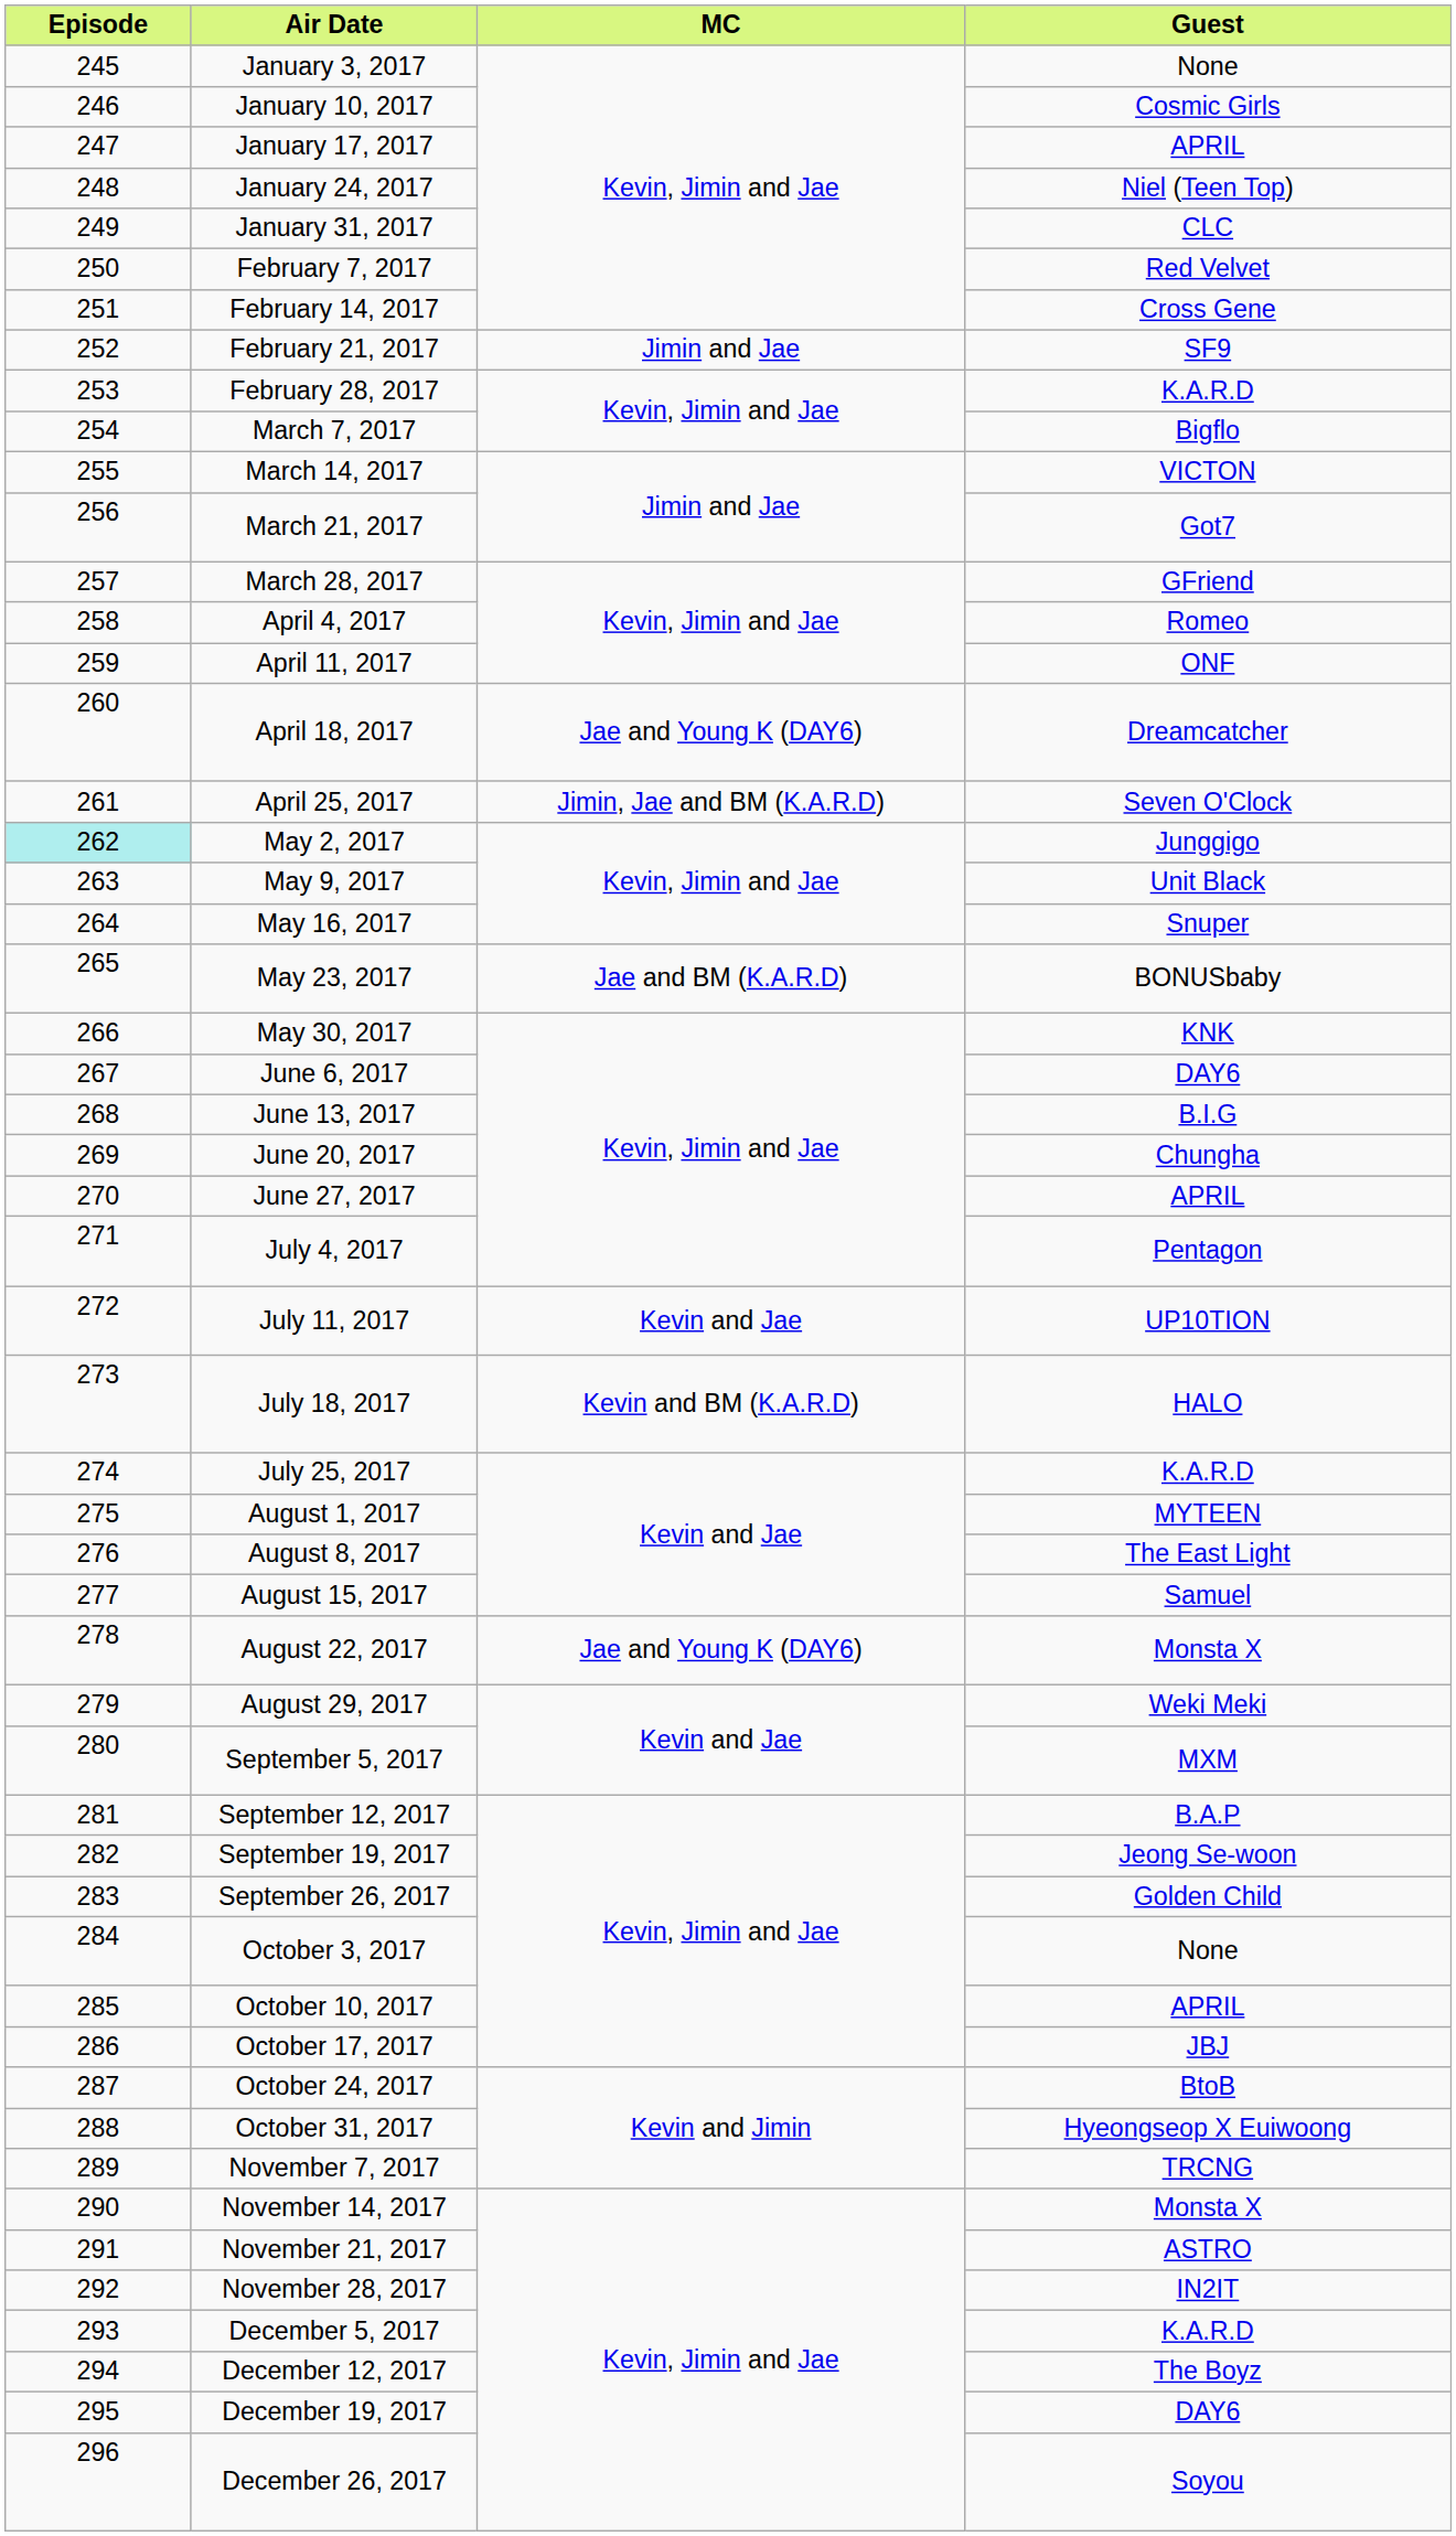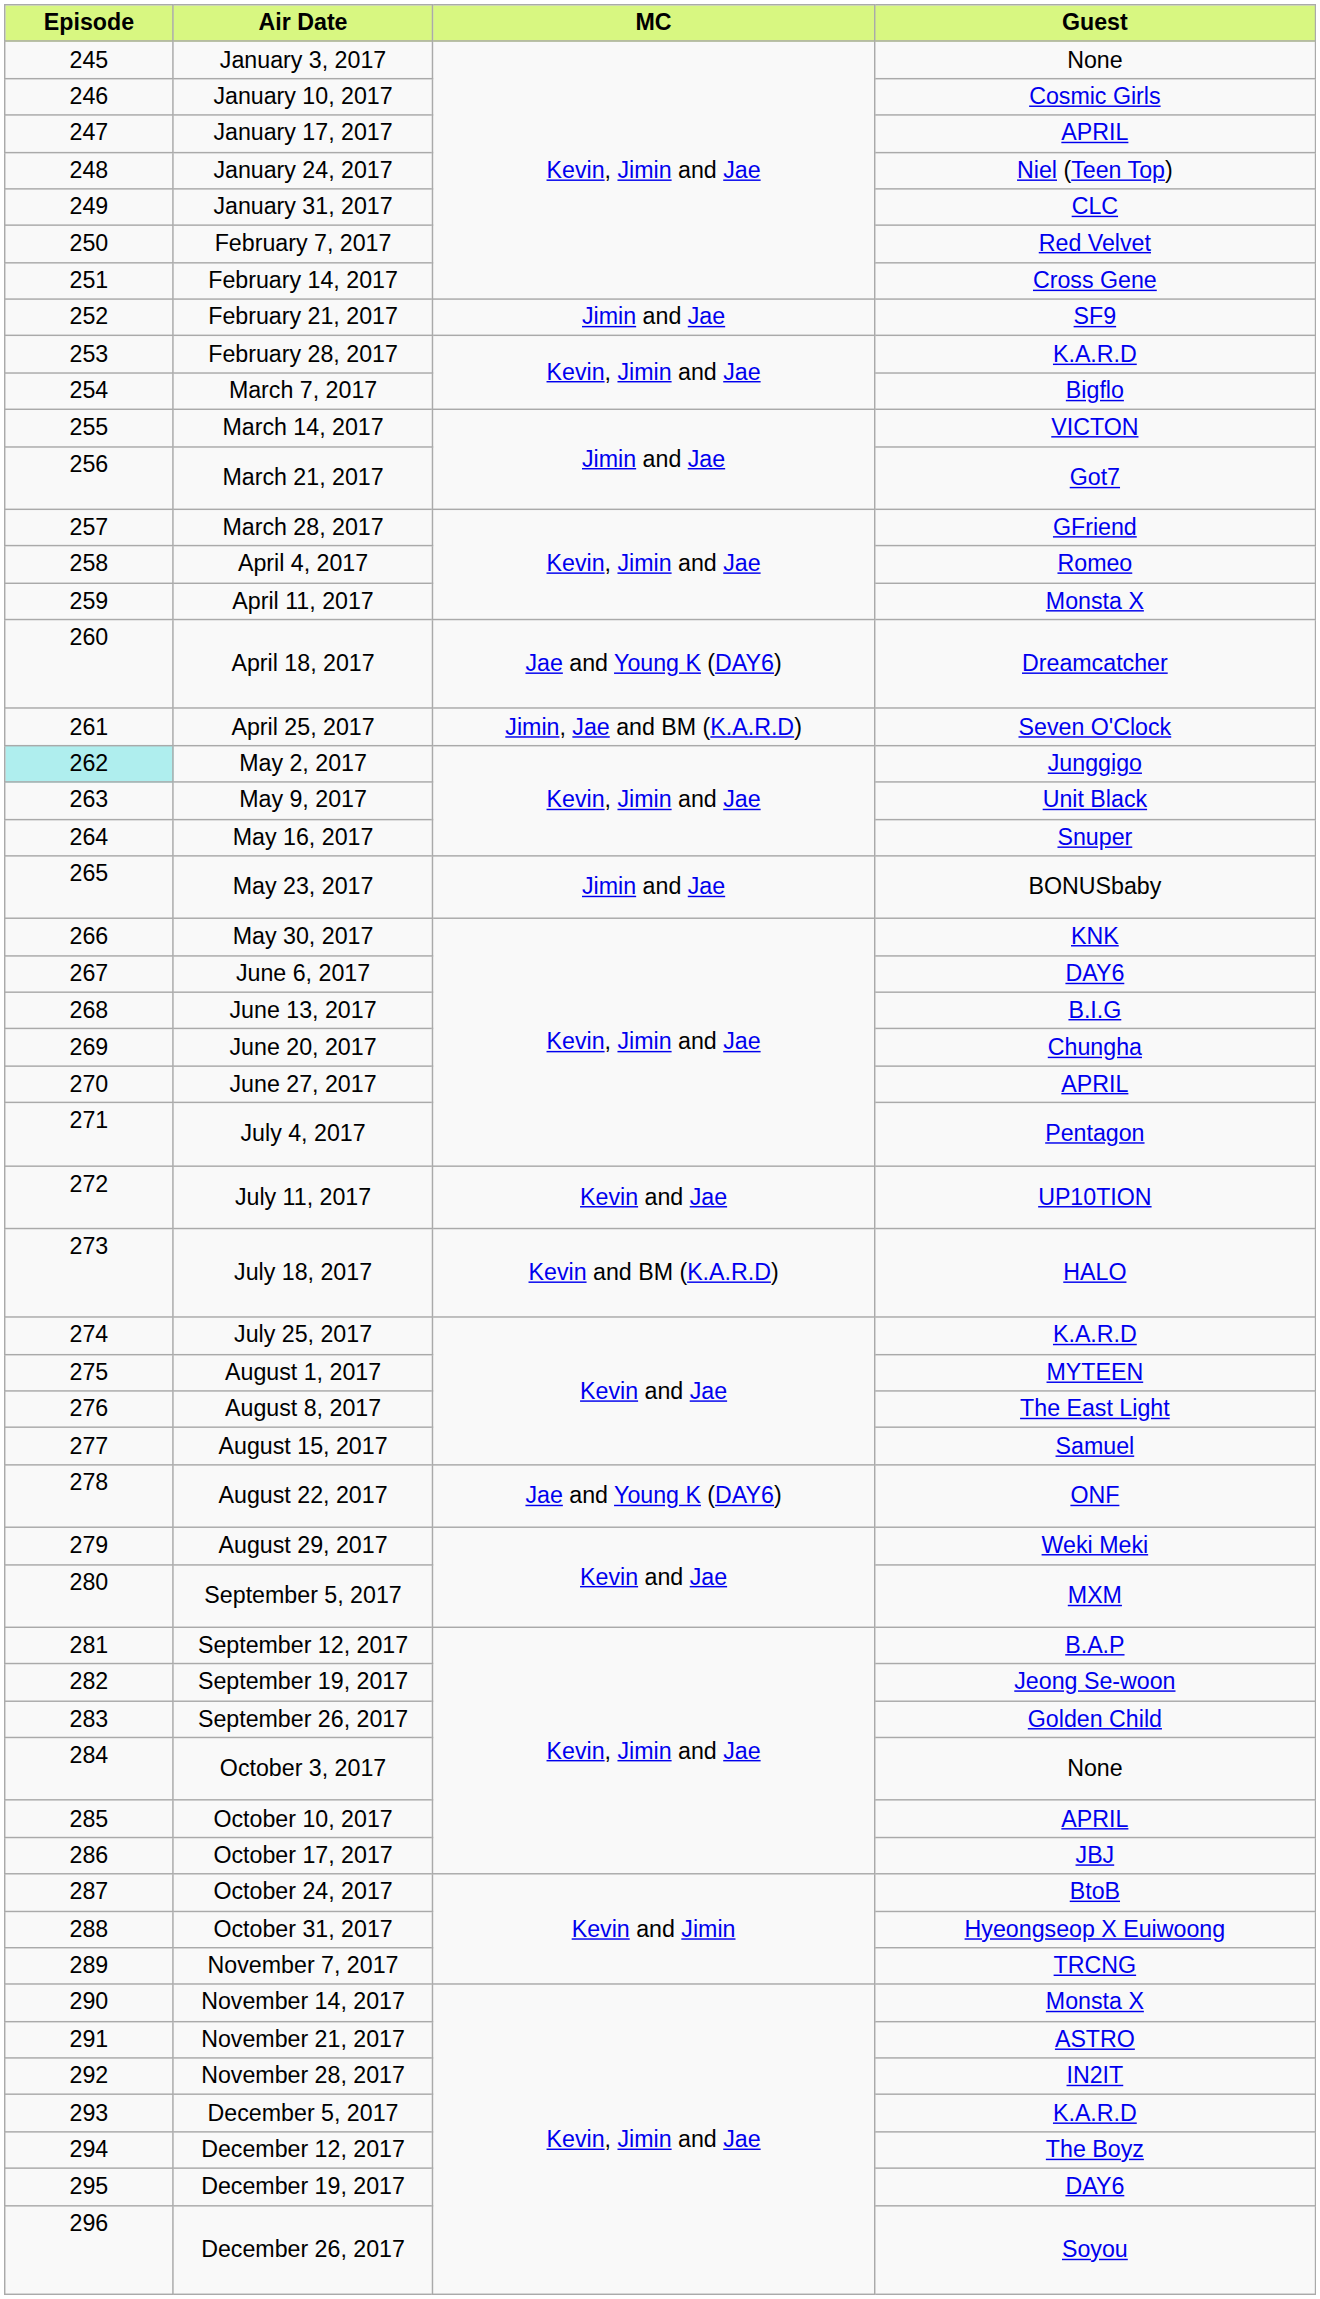April 11, 2017 | Guest: ONF -> Monsta X
May 23, 2017 | MC: Jae and BM (K.A.R.D) -> Jimin and Jae
August 22, 2017 | Guest: Monsta X -> ONF
